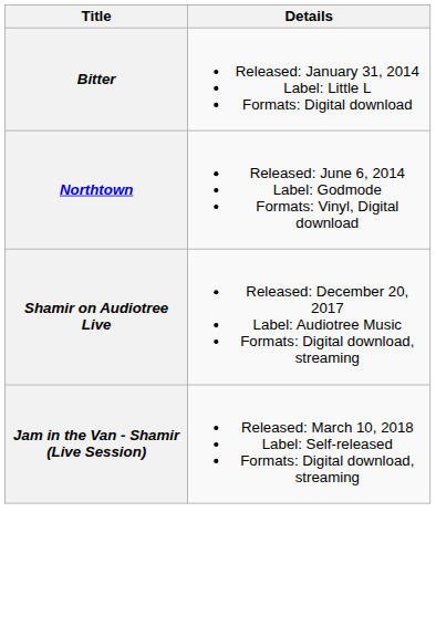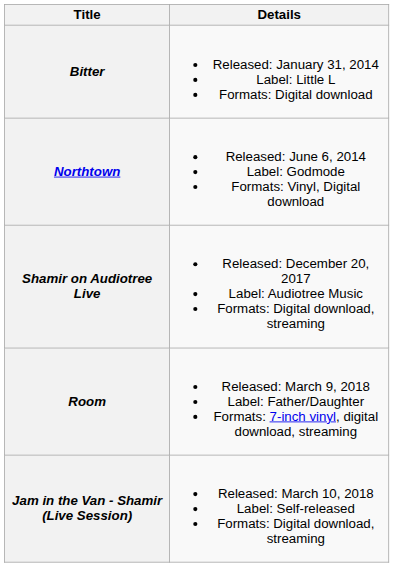+ row: Room | Released: March 9, 2018 Label: Father/Daughter Formats: 7-inch vinyl, digital download, streaming
